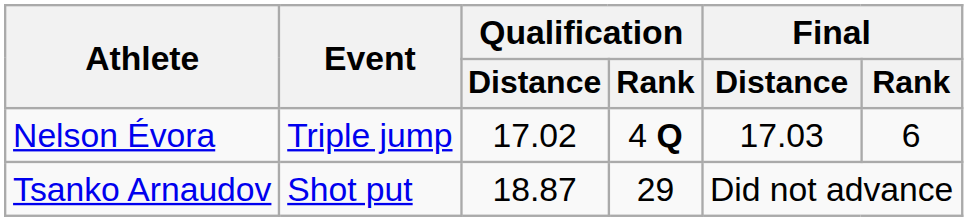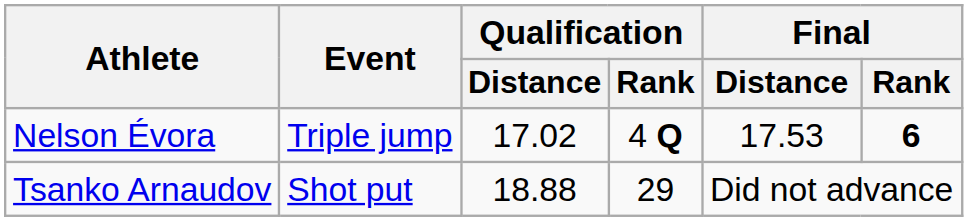Nelson Évora | Final / Distance: 17.03 -> 17.53
Nelson Évora | Final / Rank: normal -> bold
Tsanko Arnaudov | Qualification / Distance: 18.87 -> 18.88
